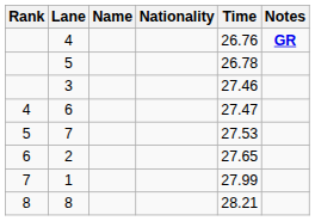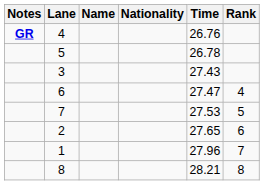columns swapped: Rank <-> Notes
3 | Time: 27.46 -> 27.43
1 | Time: 27.99 -> 27.96
